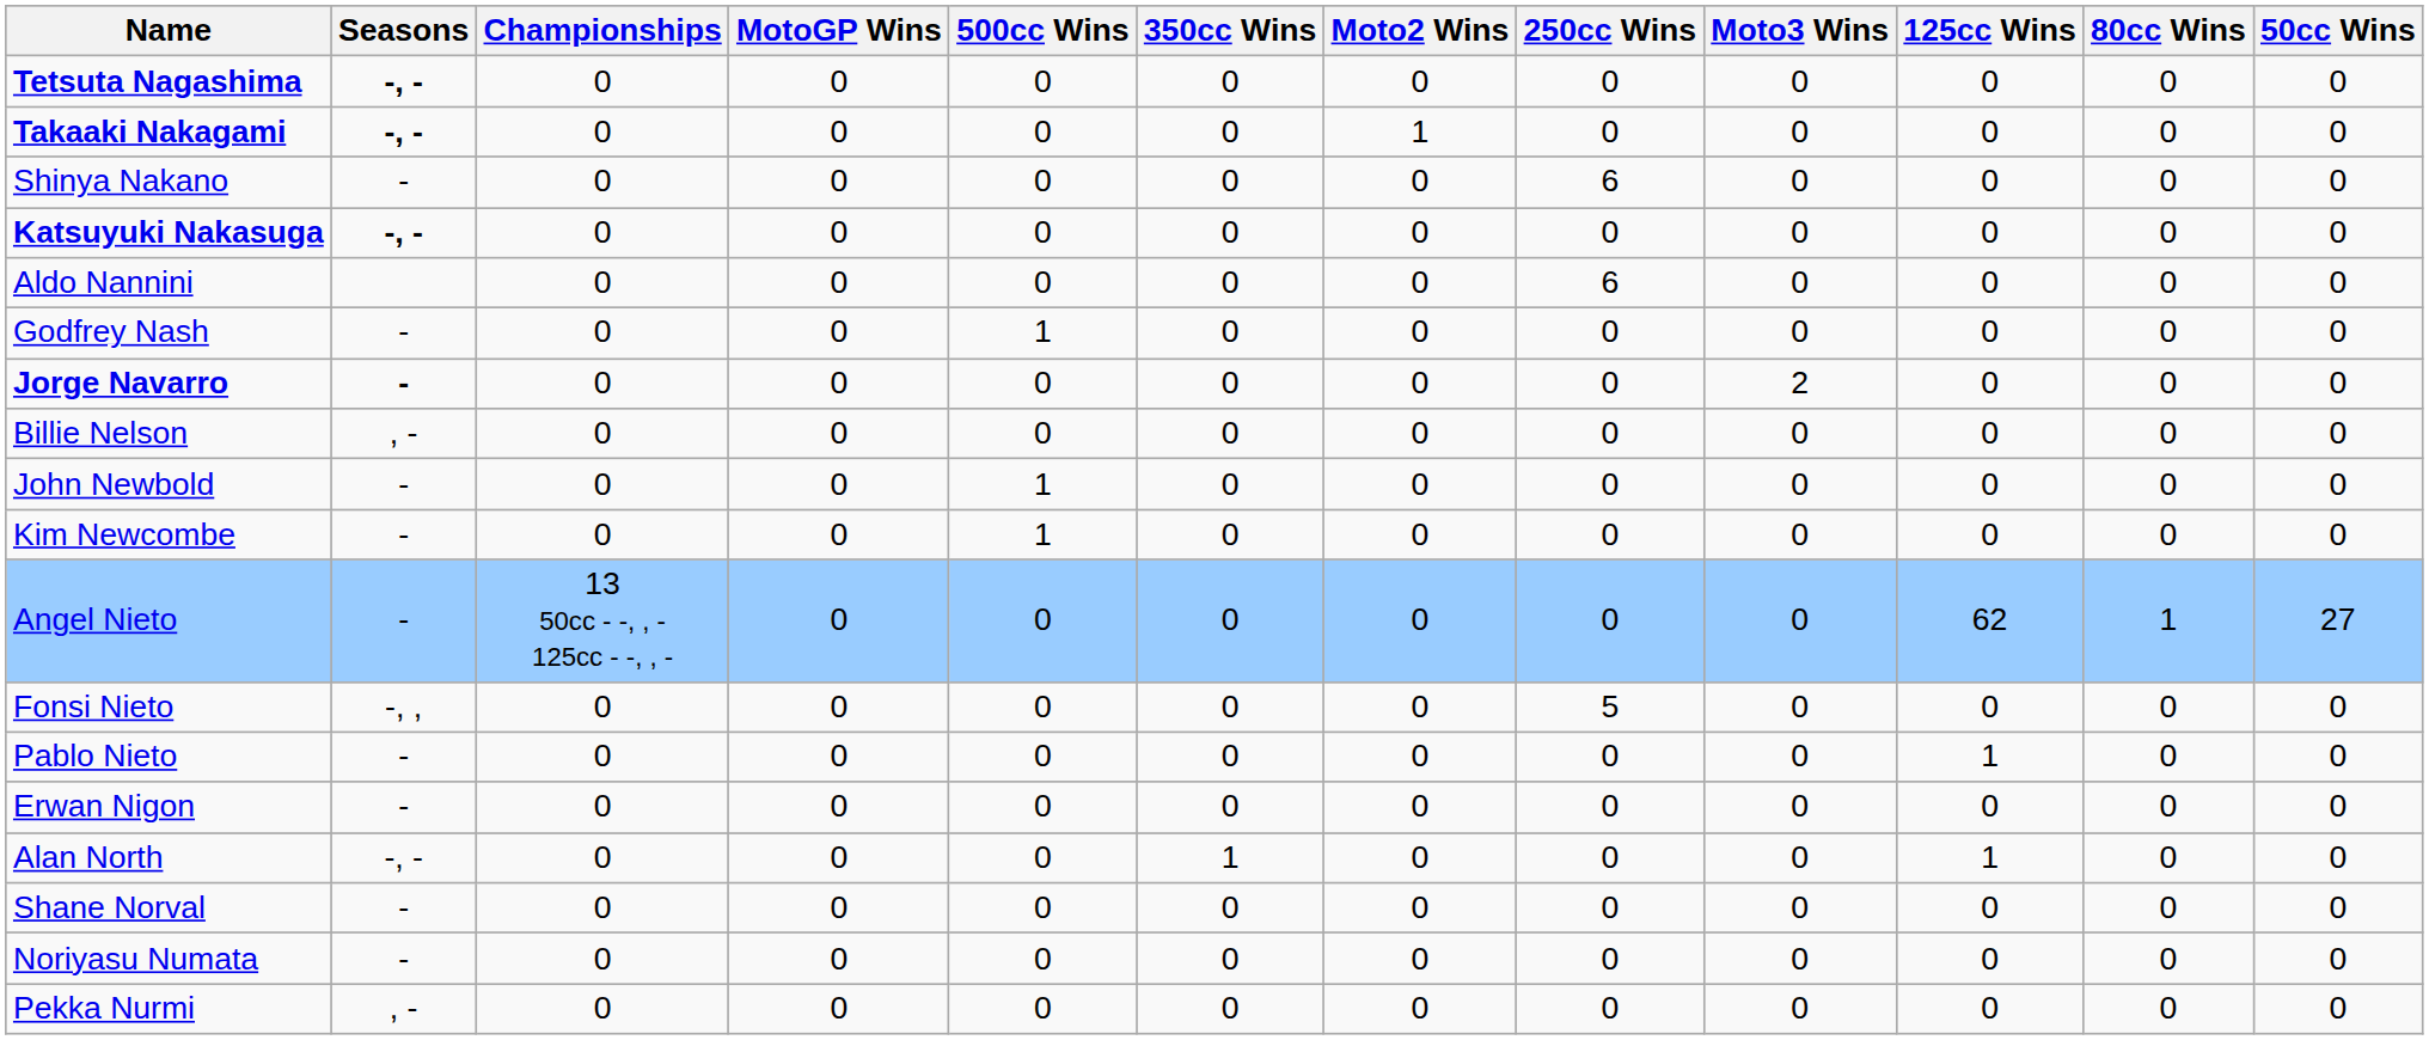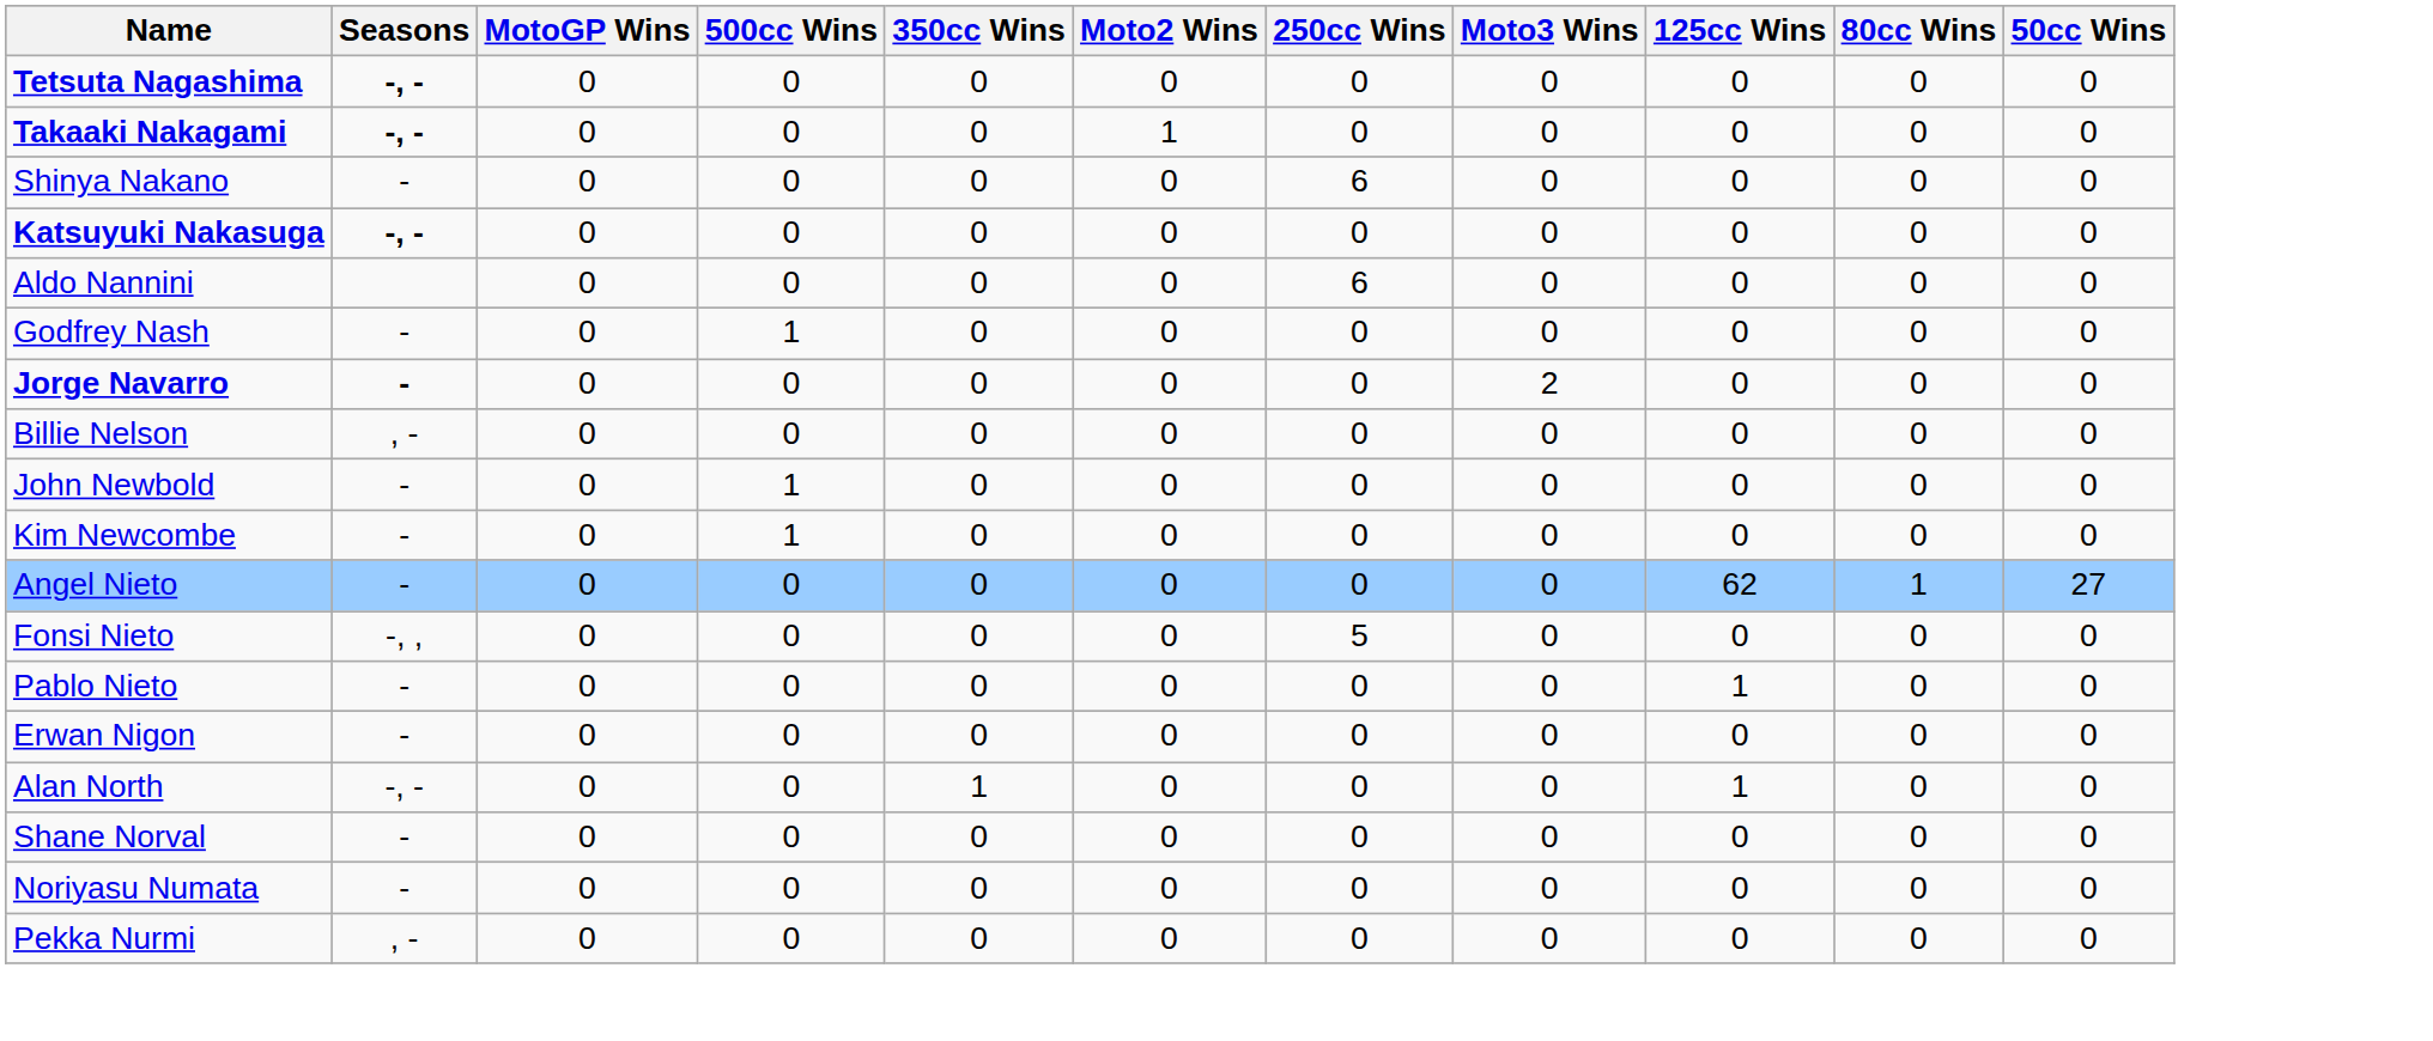- column: Championships | 0 | 0 | 0 | 0 | 0 | 0 | 0 | 0 | 0 | 0 | 13 50cc - -, , - 125cc - -, , - | 0 | 0 | 0 | 0 | 0 | 0 | 0
